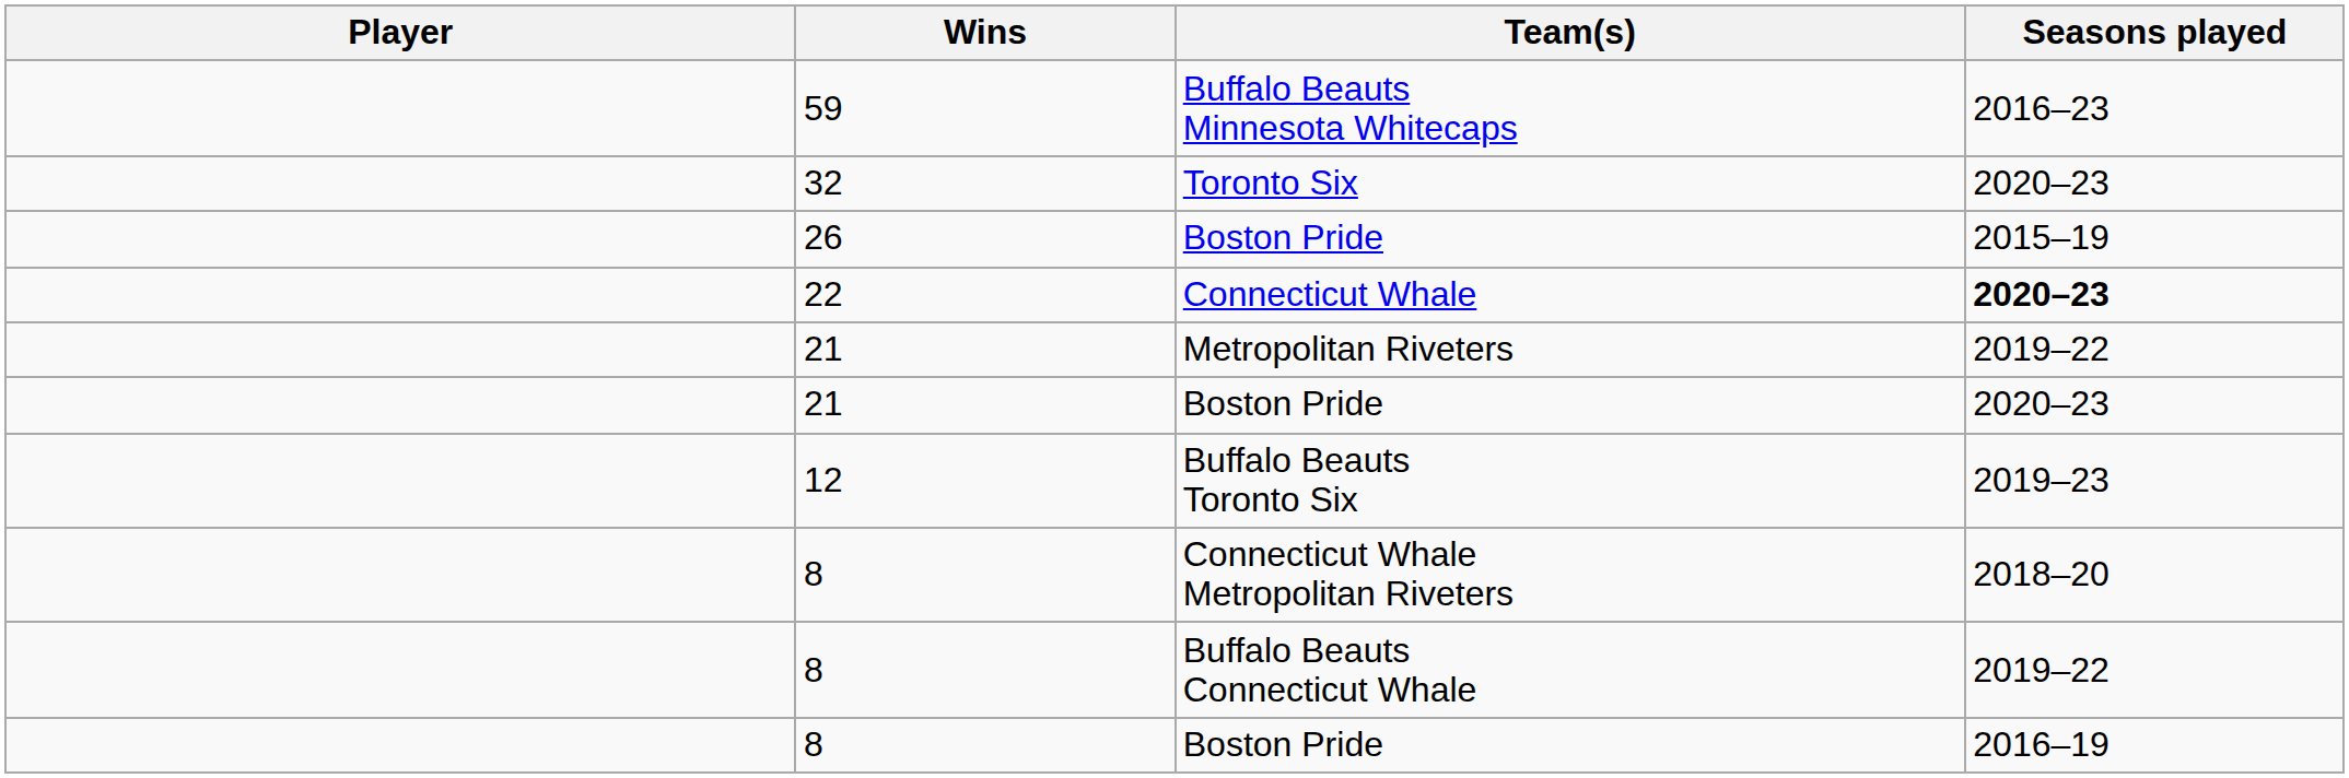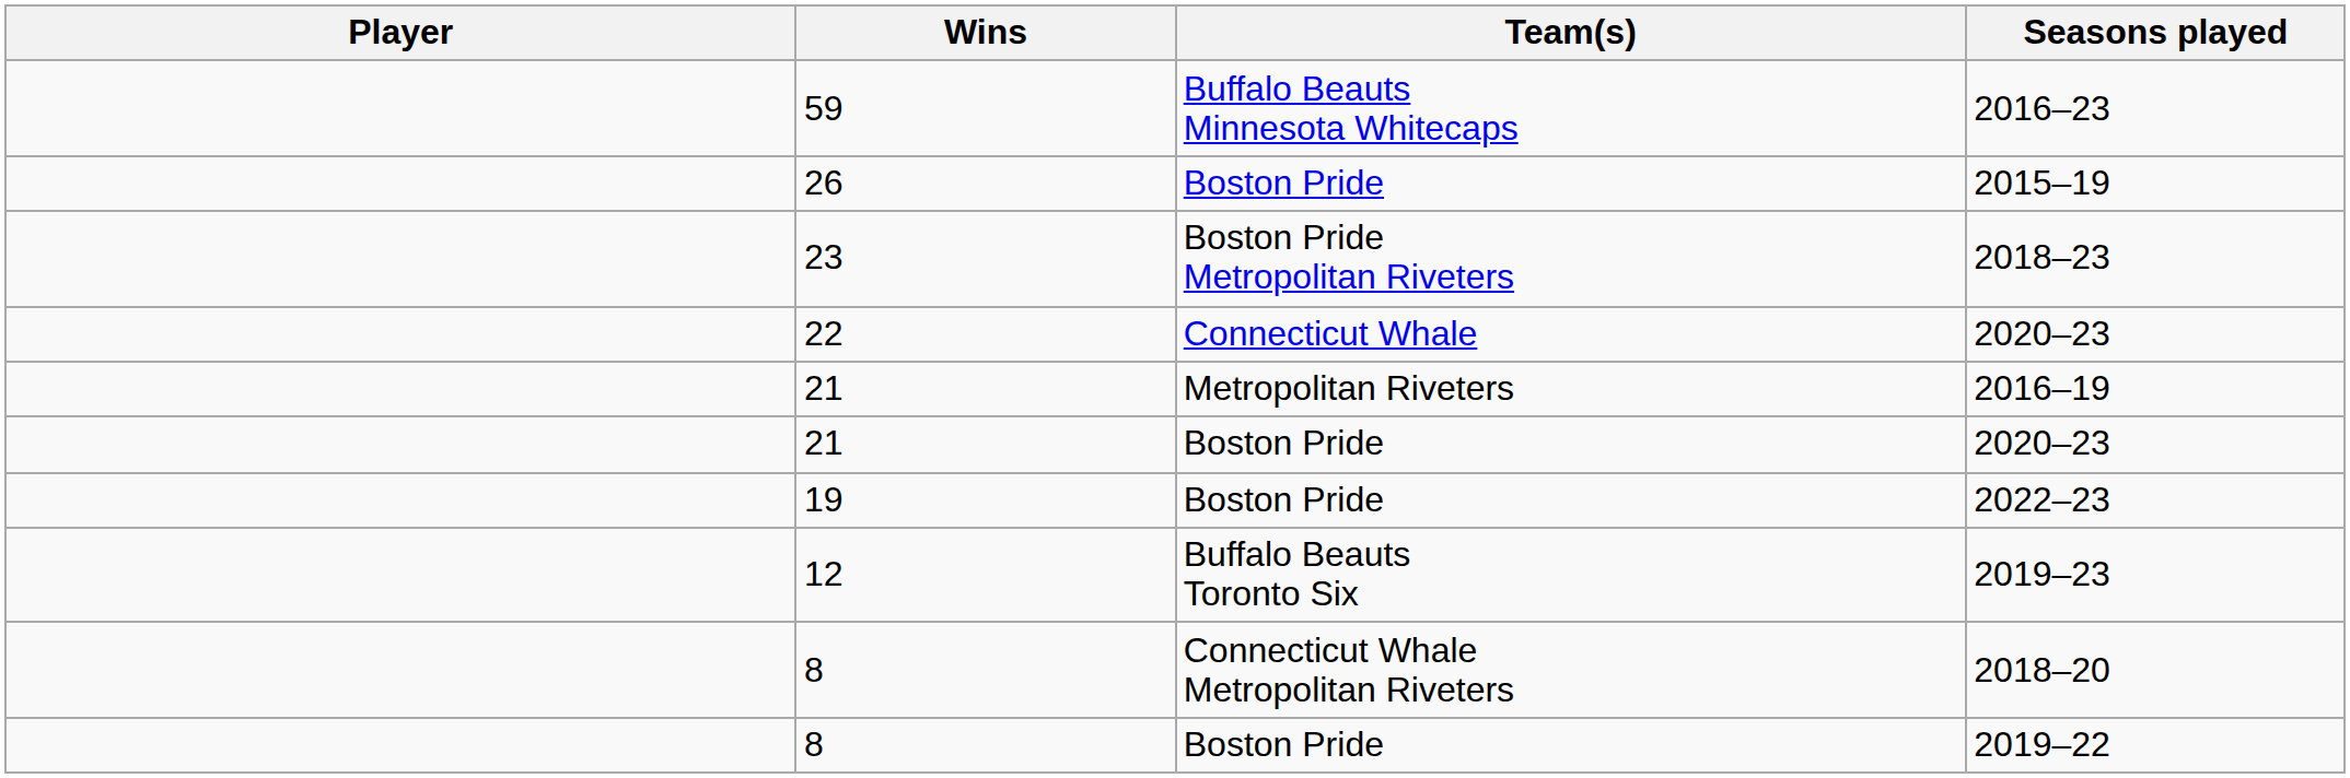- row: 32 | Toronto Six | 2020–23
+ row: 23 | Boston Pride Metropolitan Riveters | 2018–23
22 | Seasons played: bold -> normal
21 / Metropolitan Riveters | Seasons played: 2019–22 -> 2016–19
+ row: 19 | Boston Pride | 2022–23
- row: 8 | Buffalo Beauts Connecticut Whale | 2019–22
8 / Boston Pride | Seasons played: 2016–19 -> 2019–22
